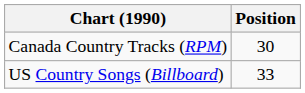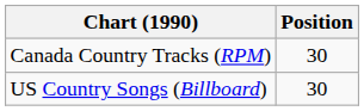US Country Songs (Billboard) | Position: 33 -> 30
